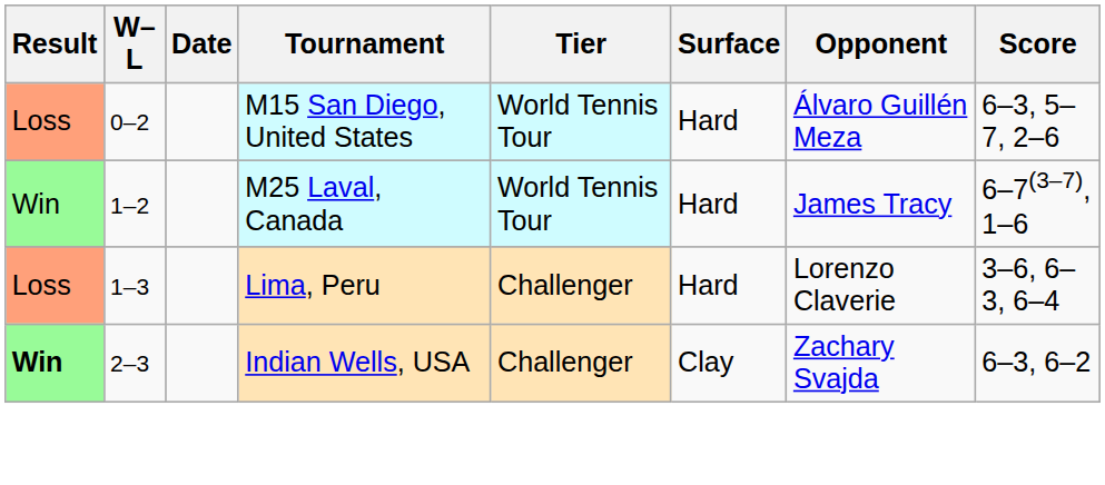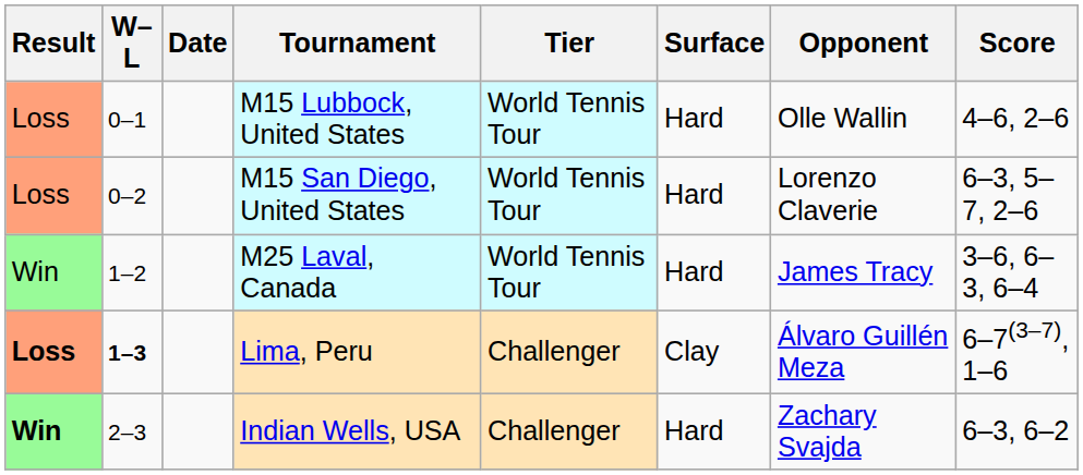+ row: Loss | 0–1 | M15 Lubbock, United States | World Tennis Tour | Hard | Olle Wallin | 4–6, 2–6
M15 San Diego, United States | Opponent: Álvaro Guillén Meza -> Lorenzo Claverie
M25 Laval, Canada | Score: 6–7(3–7), 1–6 -> 3–6, 6–3, 6–4
Lima, Peru | Result: normal -> bold
Lima, Peru | W–L: normal -> bold
Lima, Peru | Surface: Hard -> Clay
Lima, Peru | Opponent: Lorenzo Claverie -> Álvaro Guillén Meza
Lima, Peru | Score: 3–6, 6–3, 6–4 -> 6–7(3–7), 1–6
Indian Wells, USA | Surface: Clay -> Hard
